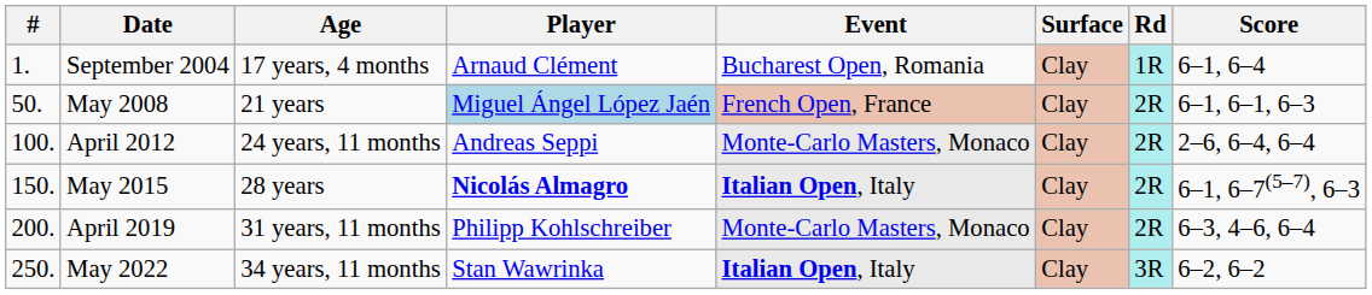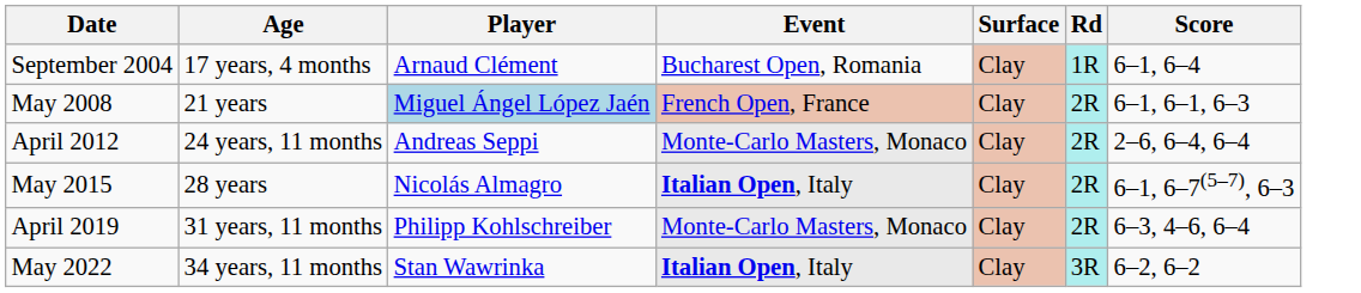- column: # | 1. | 50. | 100. | 150. | 200. | 250.
May 2015 | Player: bold -> normal
